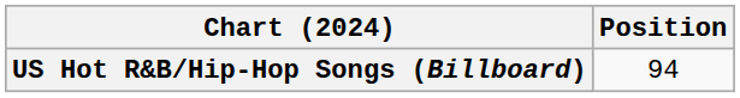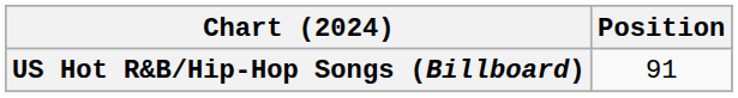US Hot R&B/Hip-Hop Songs (Billboard) | Position: 94 -> 91
